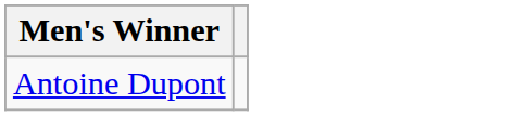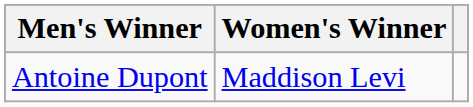+ column: Women's Winner | Maddison Levi
